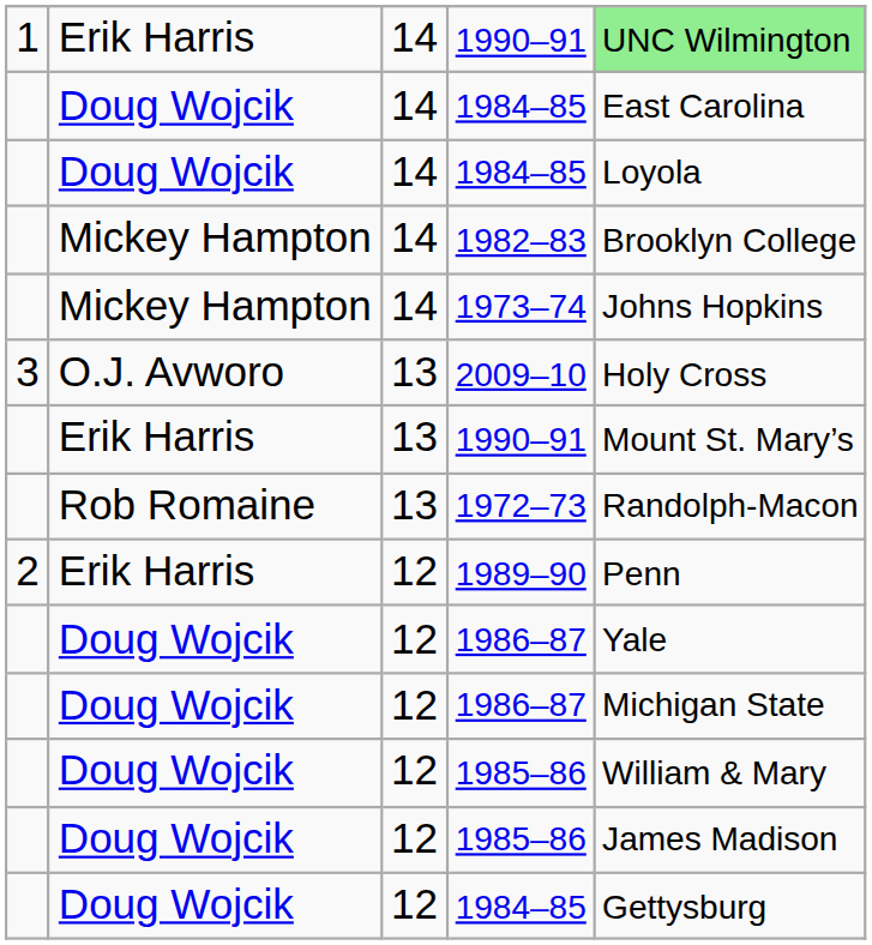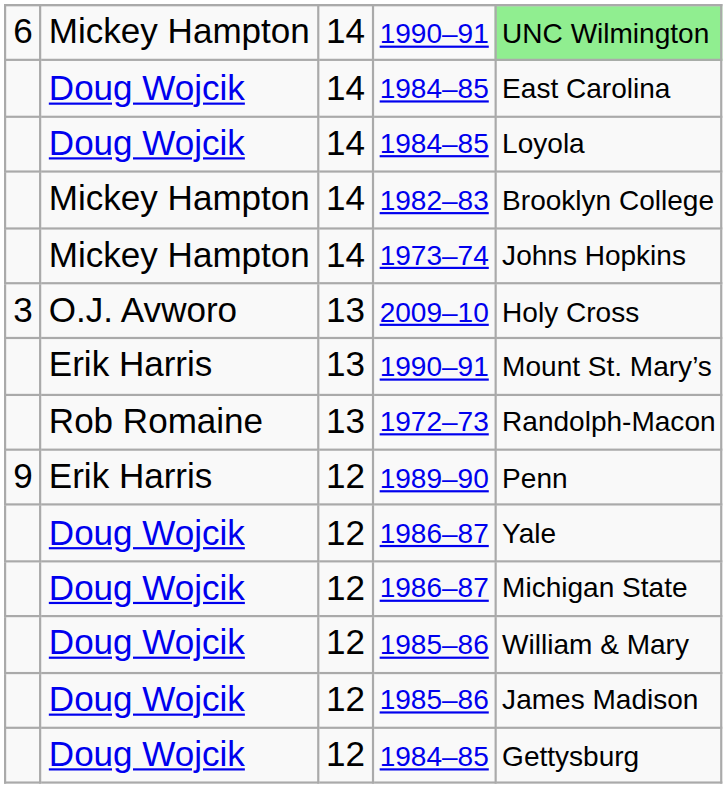14 / 1990–91 | column 1: 1 -> 6
14 / 1990–91 | column 2: Erik Harris -> Mickey Hampton
1989–90 | column 1: 2 -> 9
